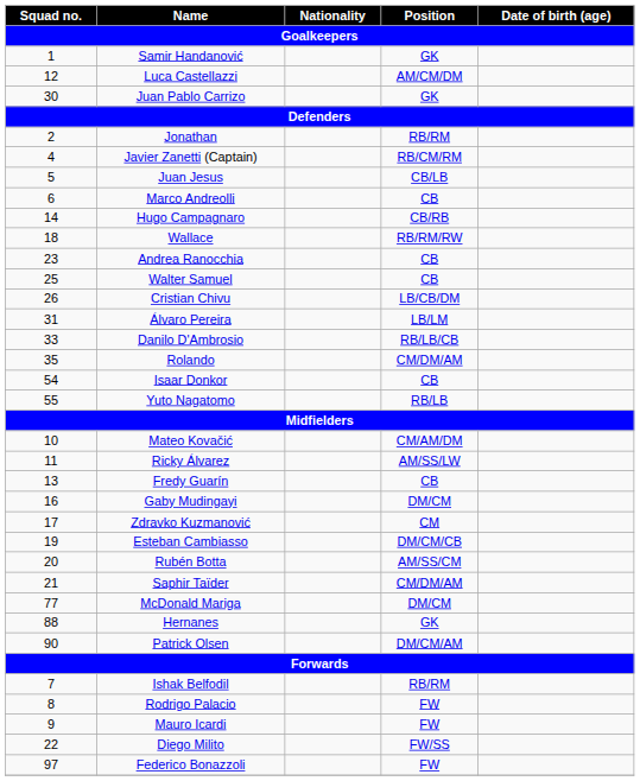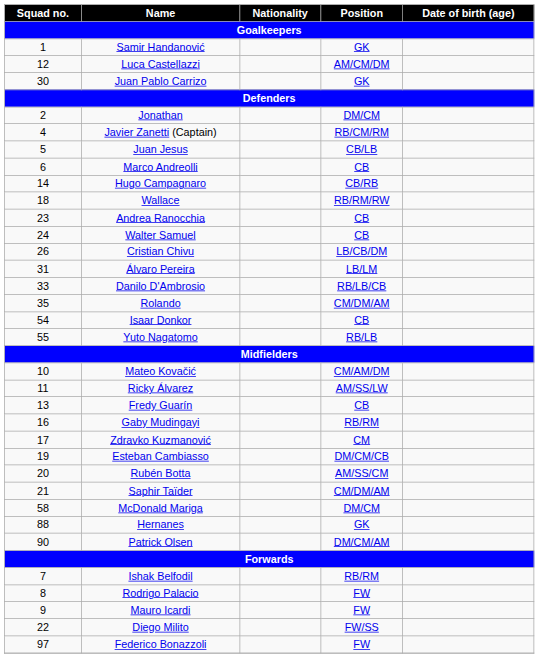Jonathan | Position: RB/RM -> DM/CM
Walter Samuel | Squad no.: 25 -> 24
Gaby Mudingayi | Position: DM/CM -> RB/RM
McDonald Mariga | Squad no.: 77 -> 58
